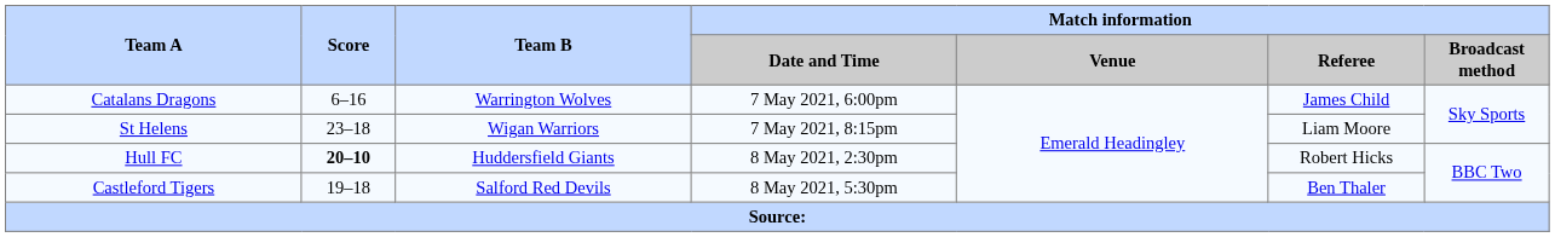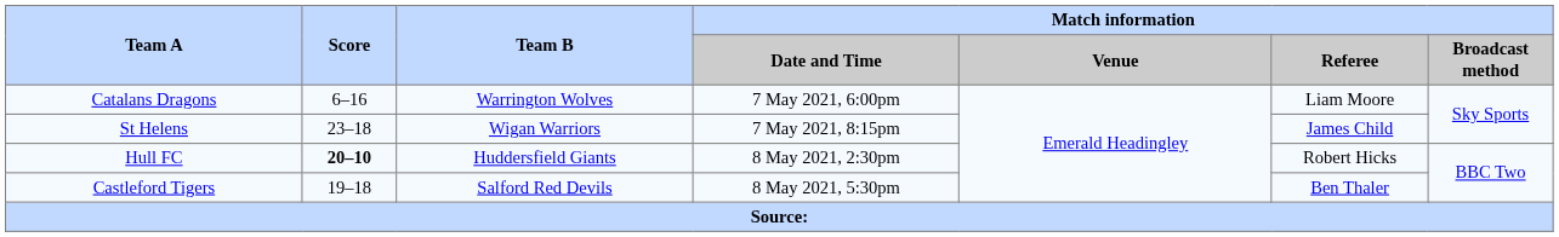Catalans Dragons | Match information / Referee: James Child -> Liam Moore
St Helens | Match information / Referee: Liam Moore -> James Child
